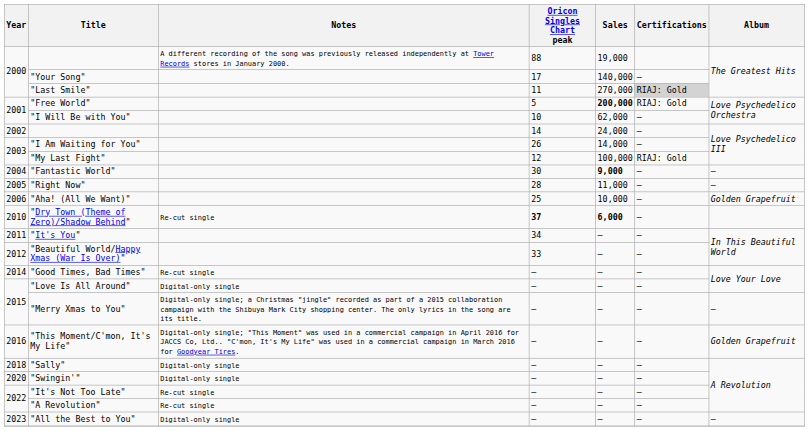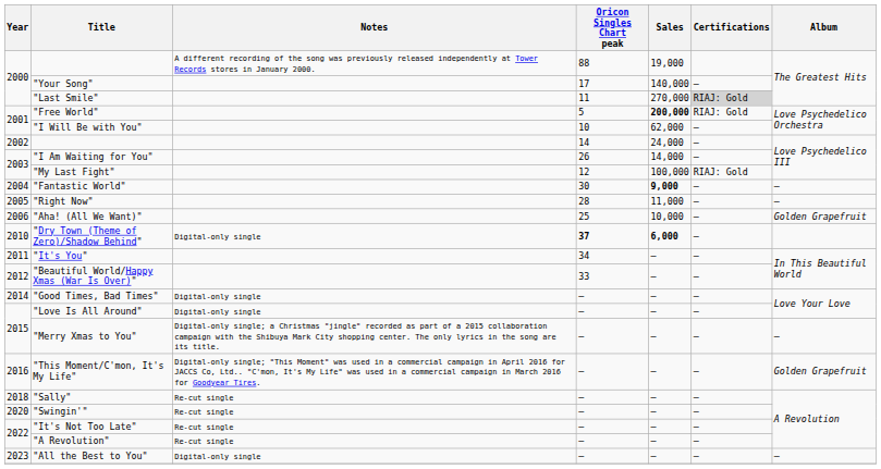"Dry Town (Theme of Zero)/Shadow Behind" | Notes: Re-cut single -> Digital-only single
"Good Times, Bad Times" | Notes: Re-cut single -> Digital-only single
"Sally" | Notes: Digital-only single -> Re-cut single
"Swingin'" | Notes: Digital-only single -> Re-cut single
